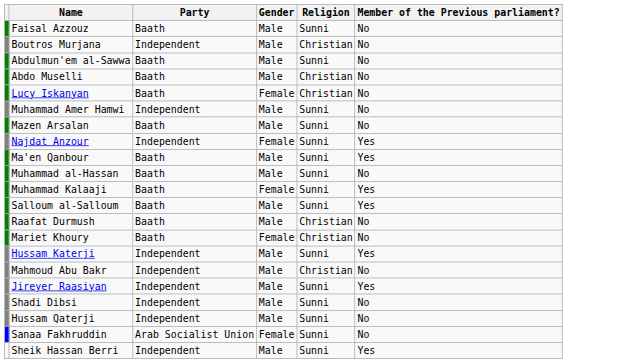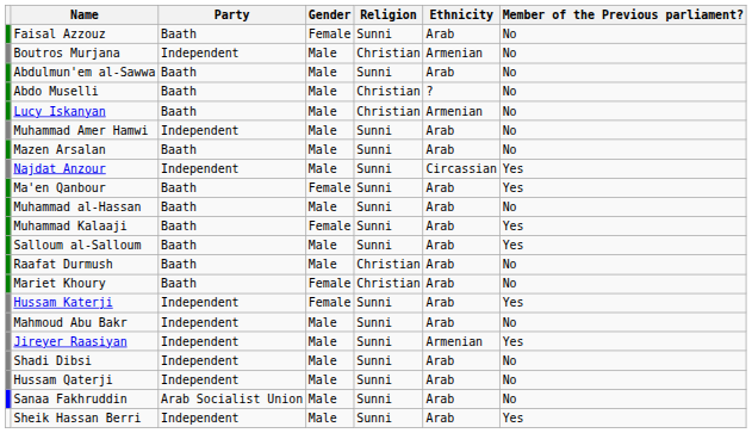+ column: Ethnicity | Arab | Armenian | Arab | ? | Armenian | Arab | Arab | Circassian | Arab | Arab | Arab | Arab | Arab | Arab | Arab | Arab | Armenian | Arab | Arab | Arab | Arab
Faisal Azzouz | Gender: Male -> Female
Lucy Iskanyan | Gender: Female -> Male
Najdat Anzour | Gender: Female -> Male
Ma'en Qanbour | Gender: Male -> Female
Hussam Katerji | Gender: Male -> Female
Mahmoud Abu Bakr | Religion: Christian -> Sunni
Sanaa Fakhruddin | Gender: Female -> Male
